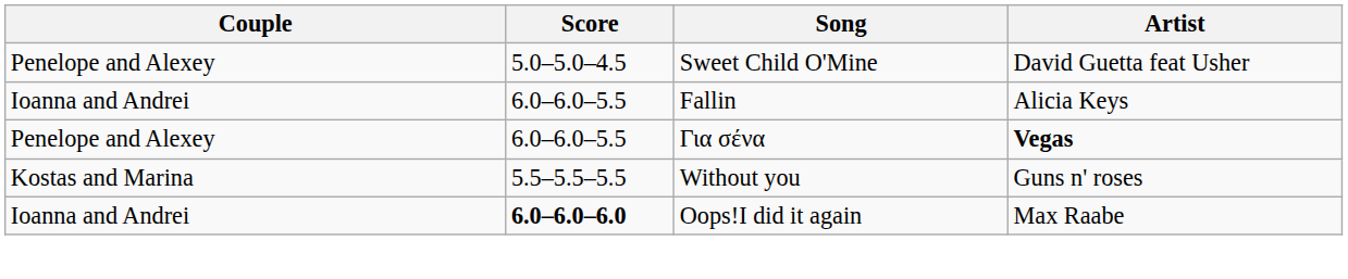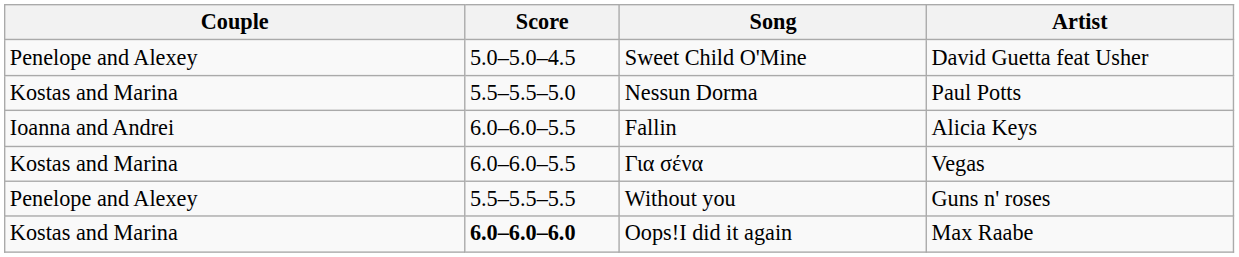+ row: Kostas and Marina | 5.5–5.5–5.0 | Nessun Dorma | Paul Potts
Για σένα | Couple: Penelope and Alexey -> Kostas and Marina
Για σένα | Artist: bold -> normal
Without you | Couple: Kostas and Marina -> Penelope and Alexey
Oops!I did it again | Couple: Ioanna and Andrei -> Kostas and Marina
